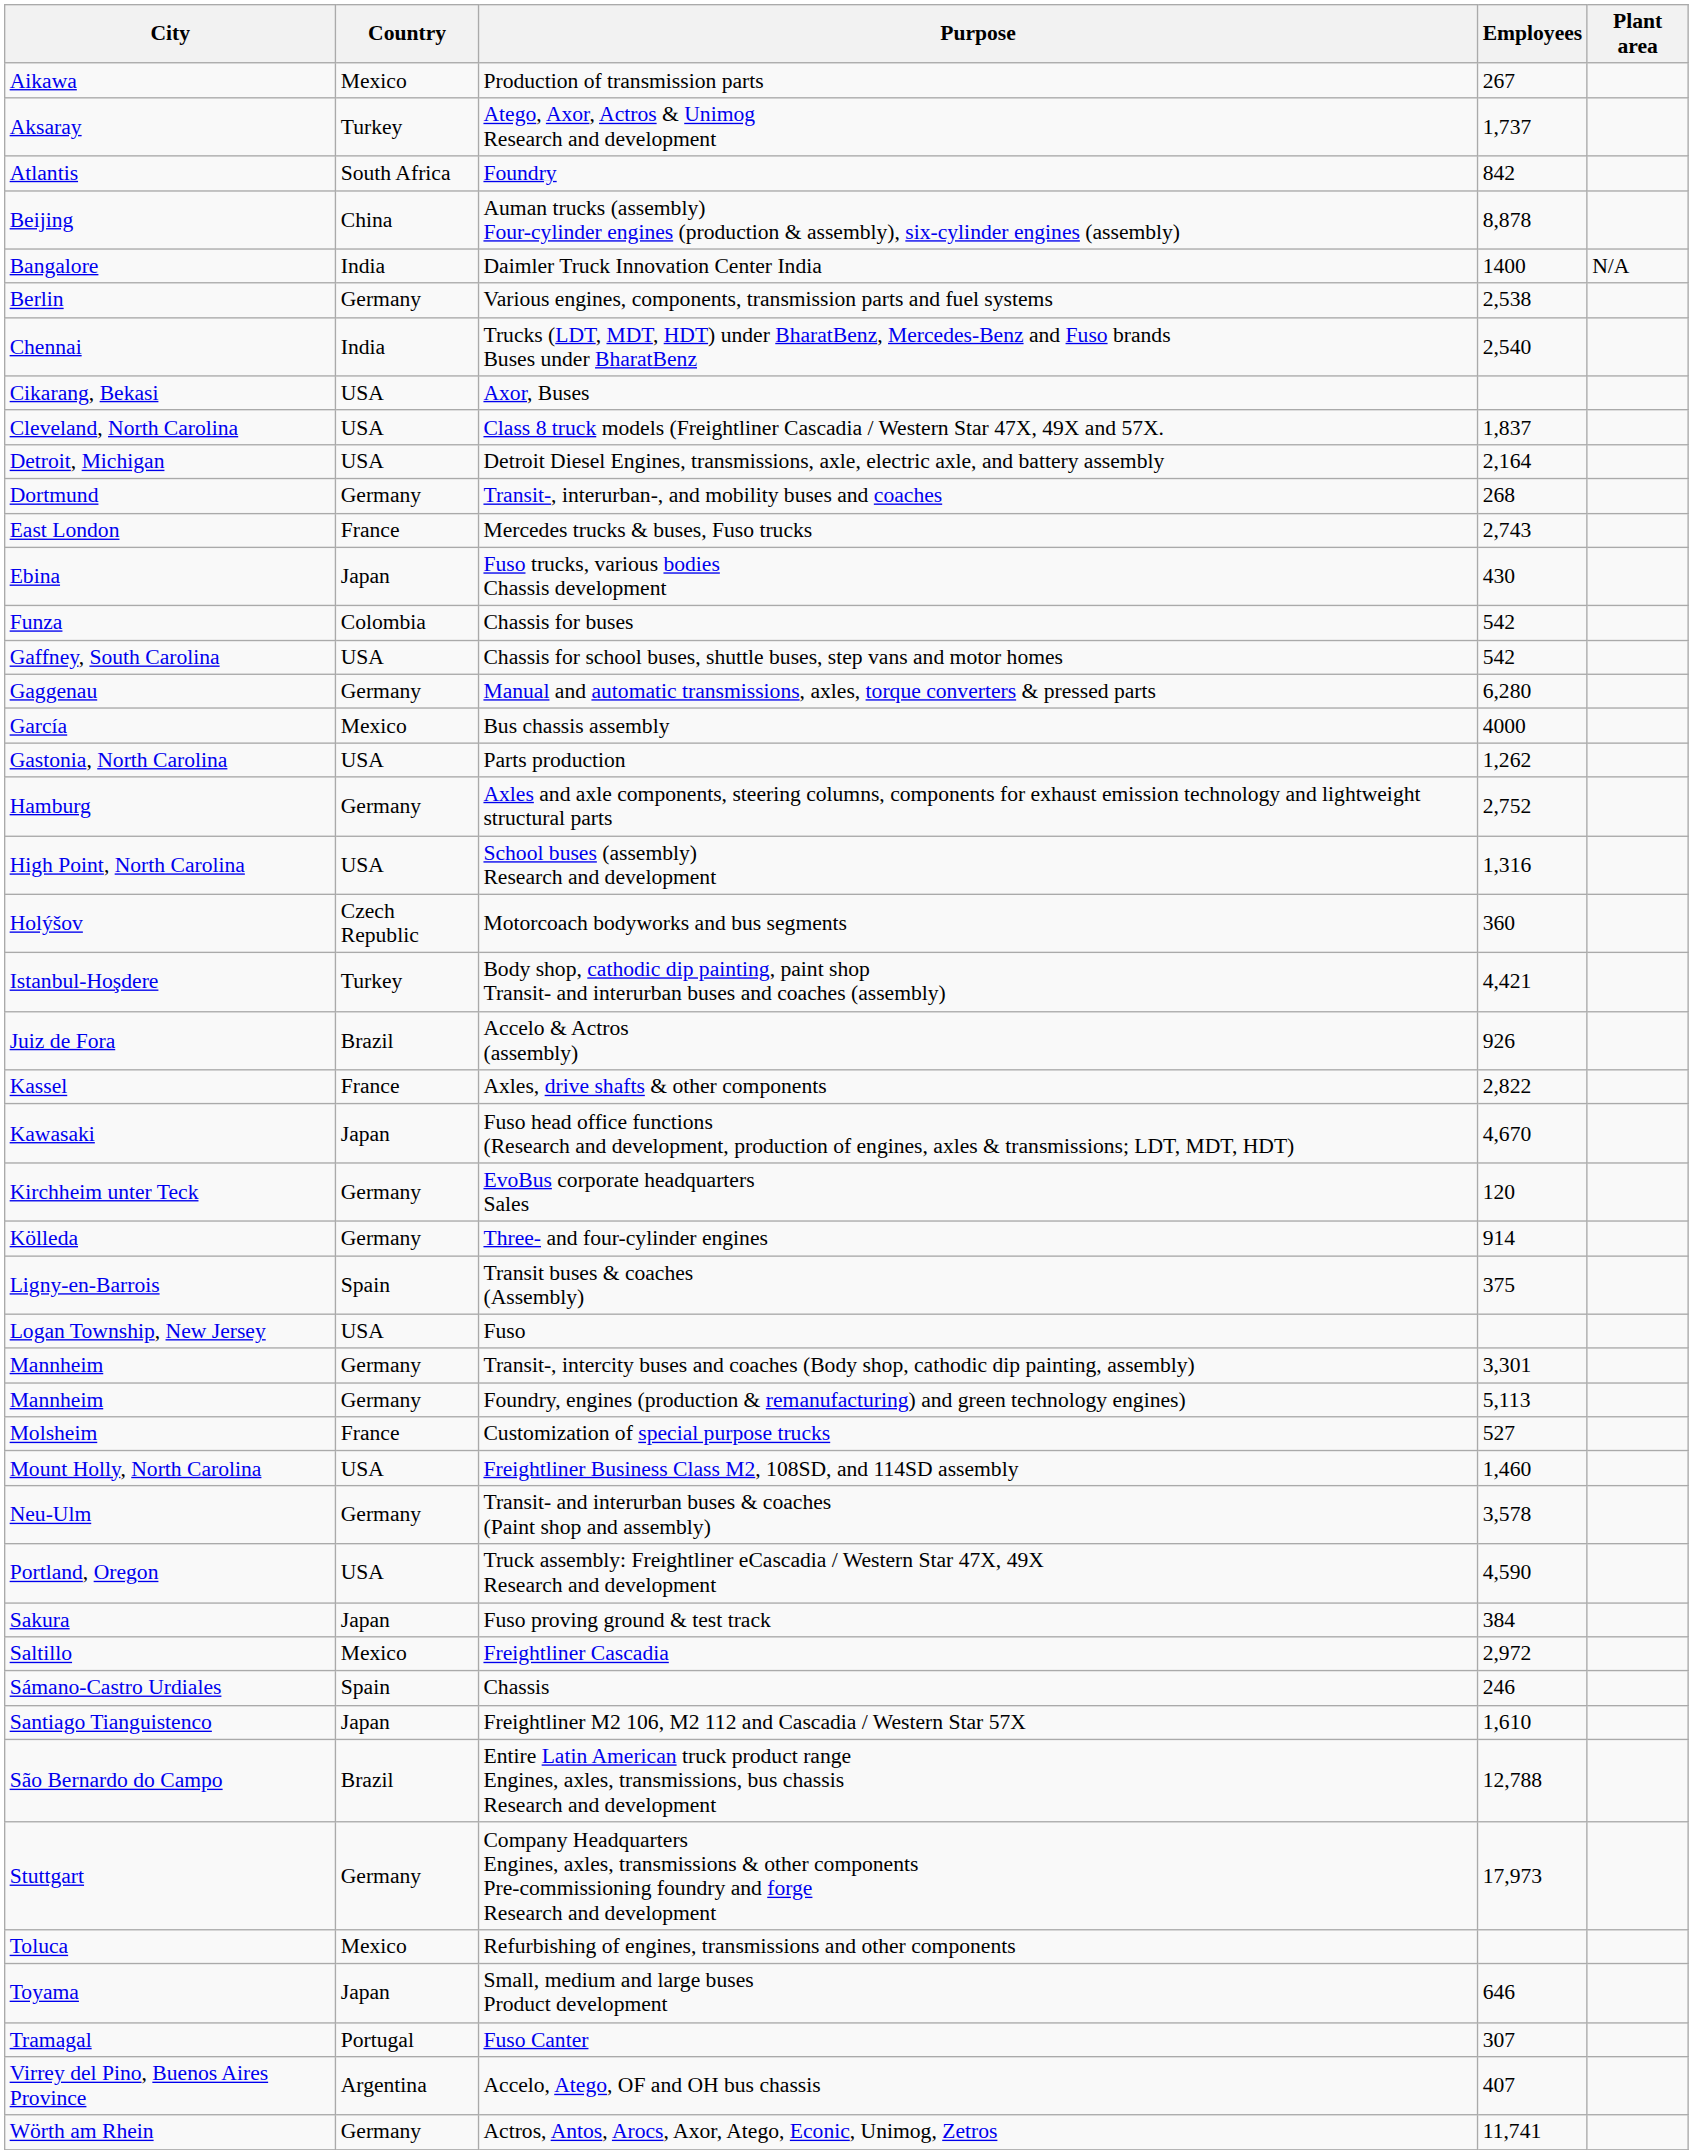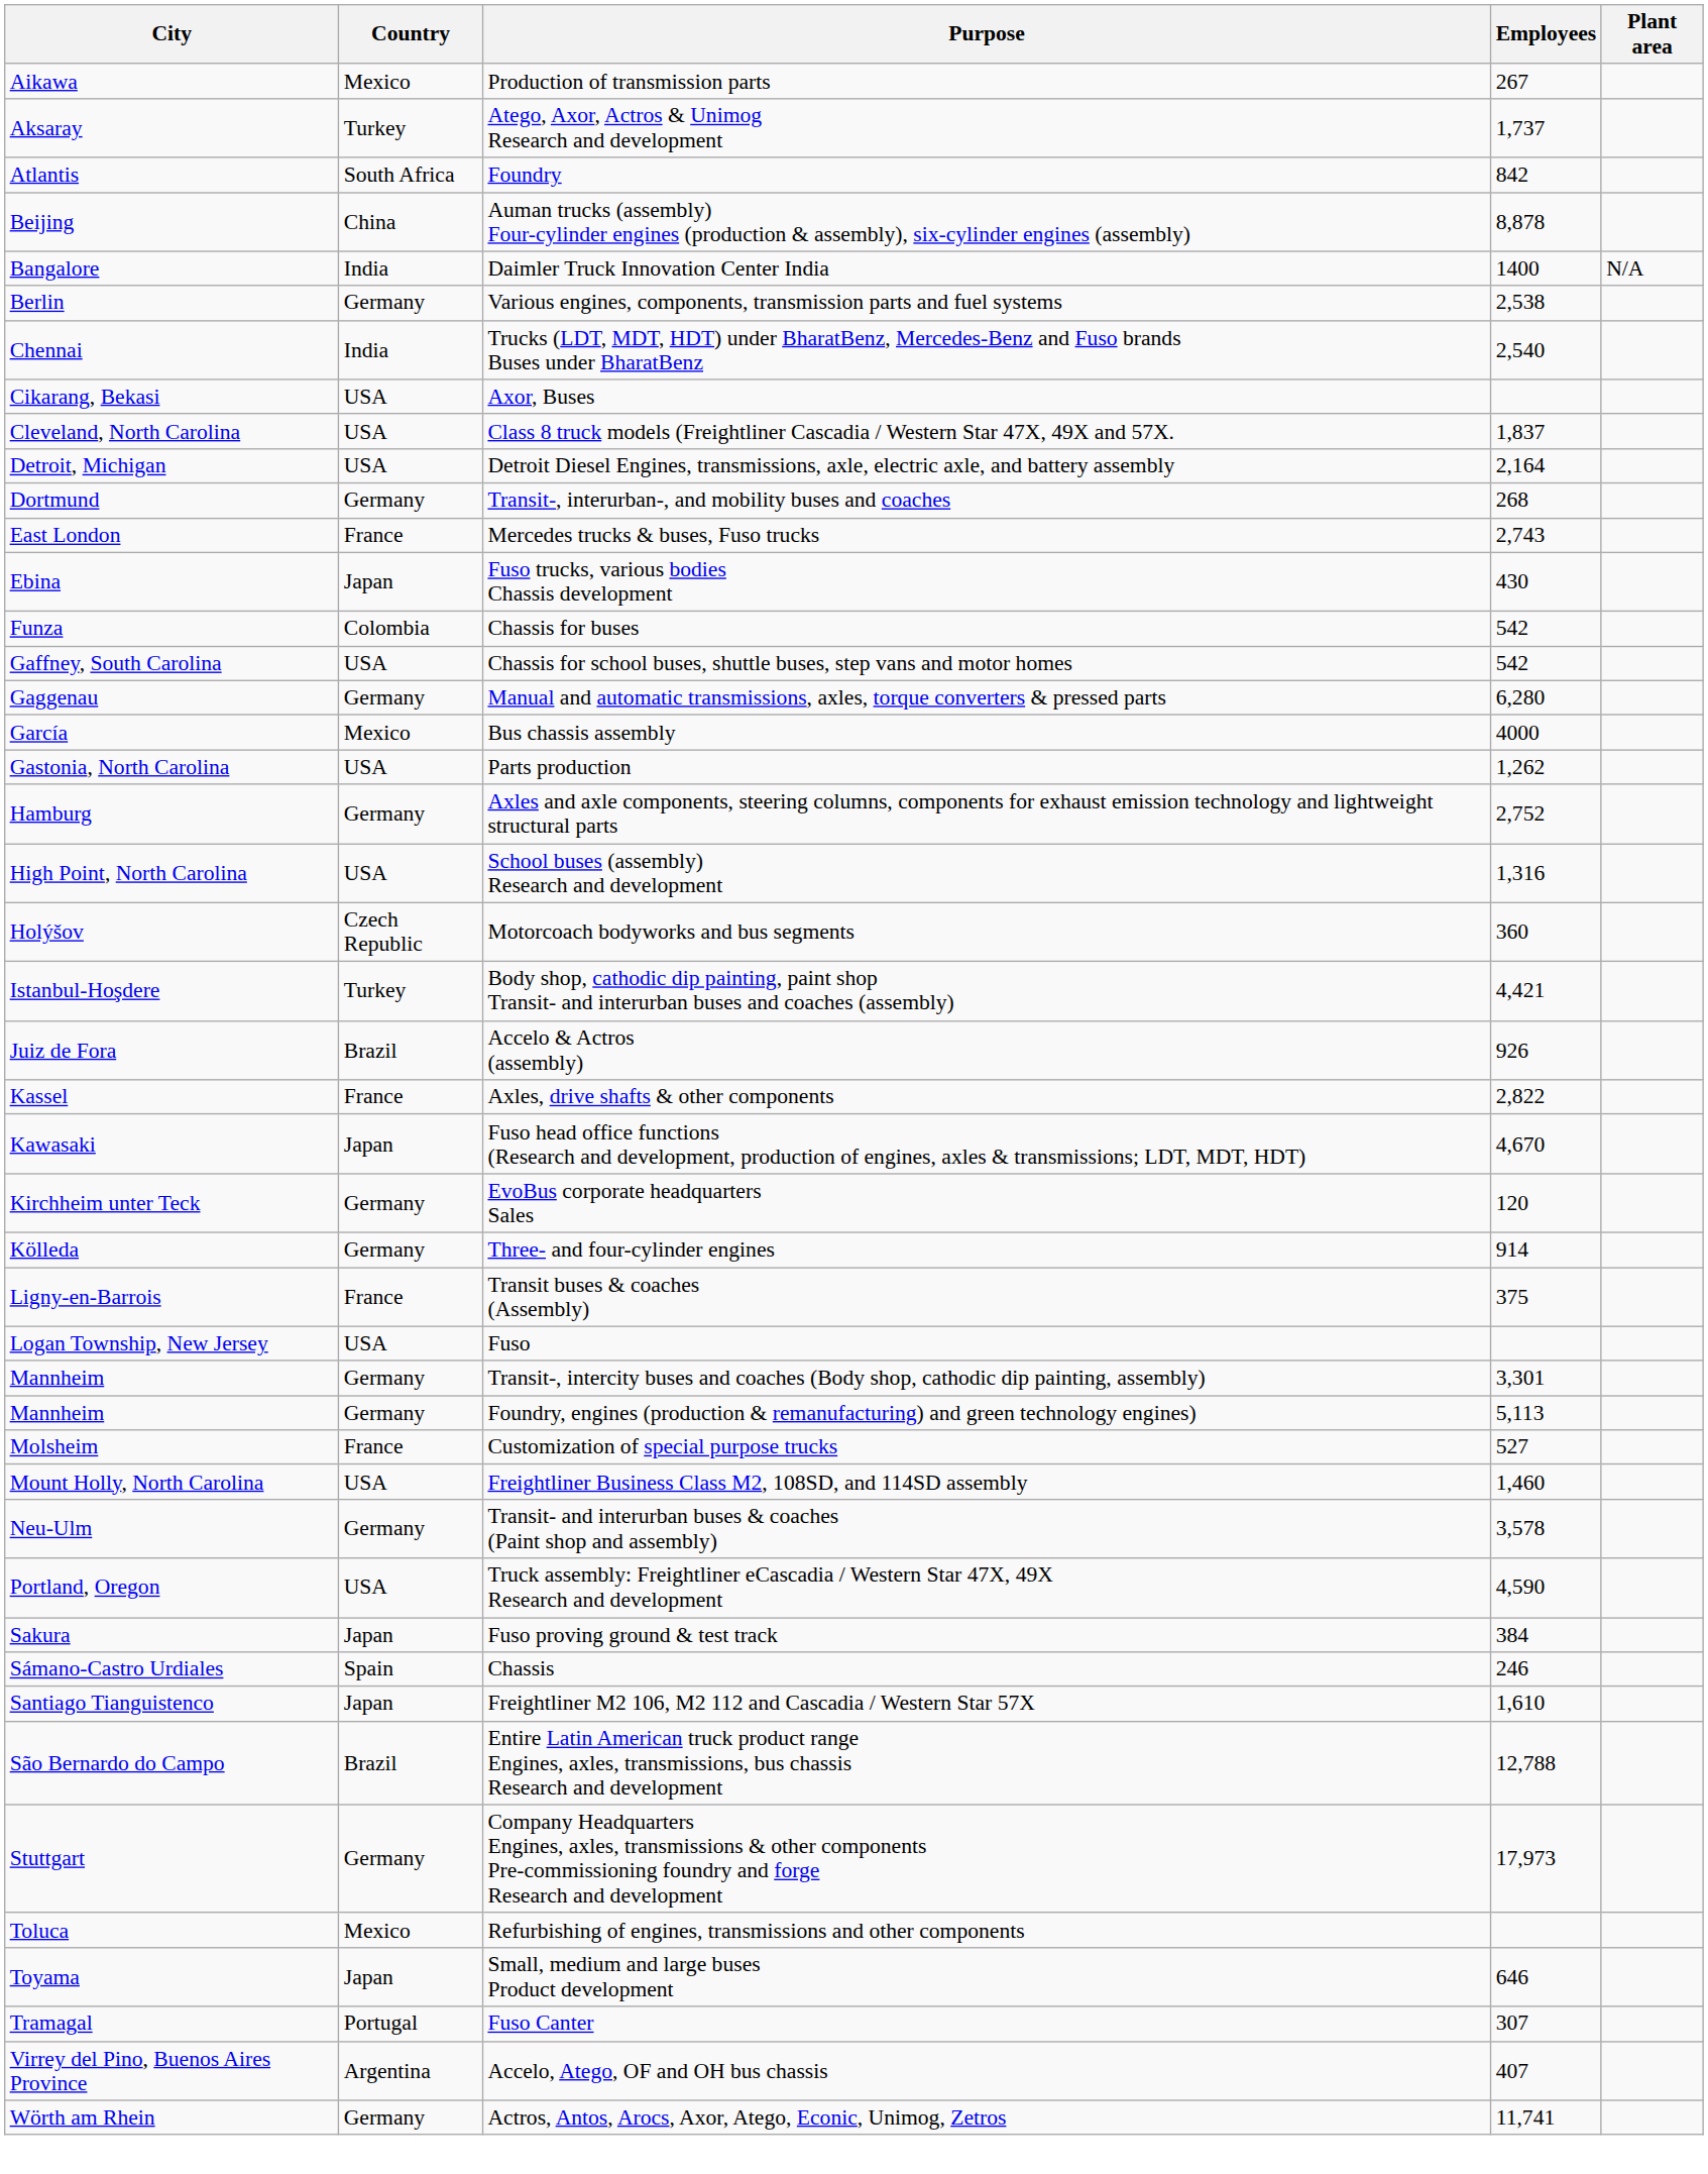Transit buses & coaches (Assembly) | Country: Spain -> France
- row: Saltillo | Mexico | Freightliner Cascadia | 2,972
